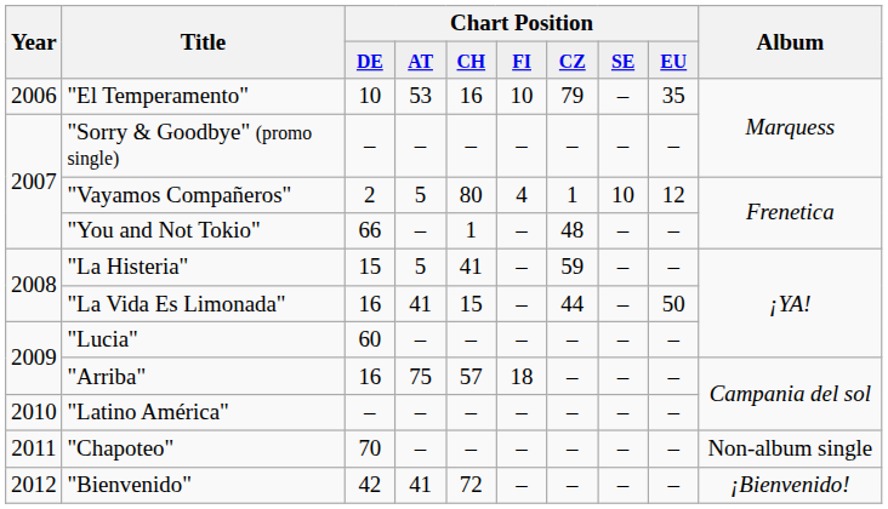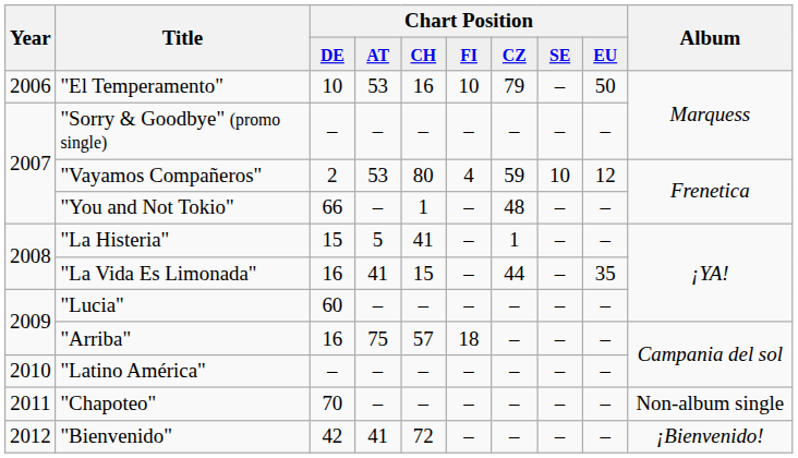"El Temperamento" | column 9: 35 -> 50
"Vayamos Compañeros" | column 4: 5 -> 53
"Vayamos Compañeros" | column 7: 1 -> 59
"La Histeria" | column 7: 59 -> 1
"La Vida Es Limonada" | column 9: 50 -> 35
